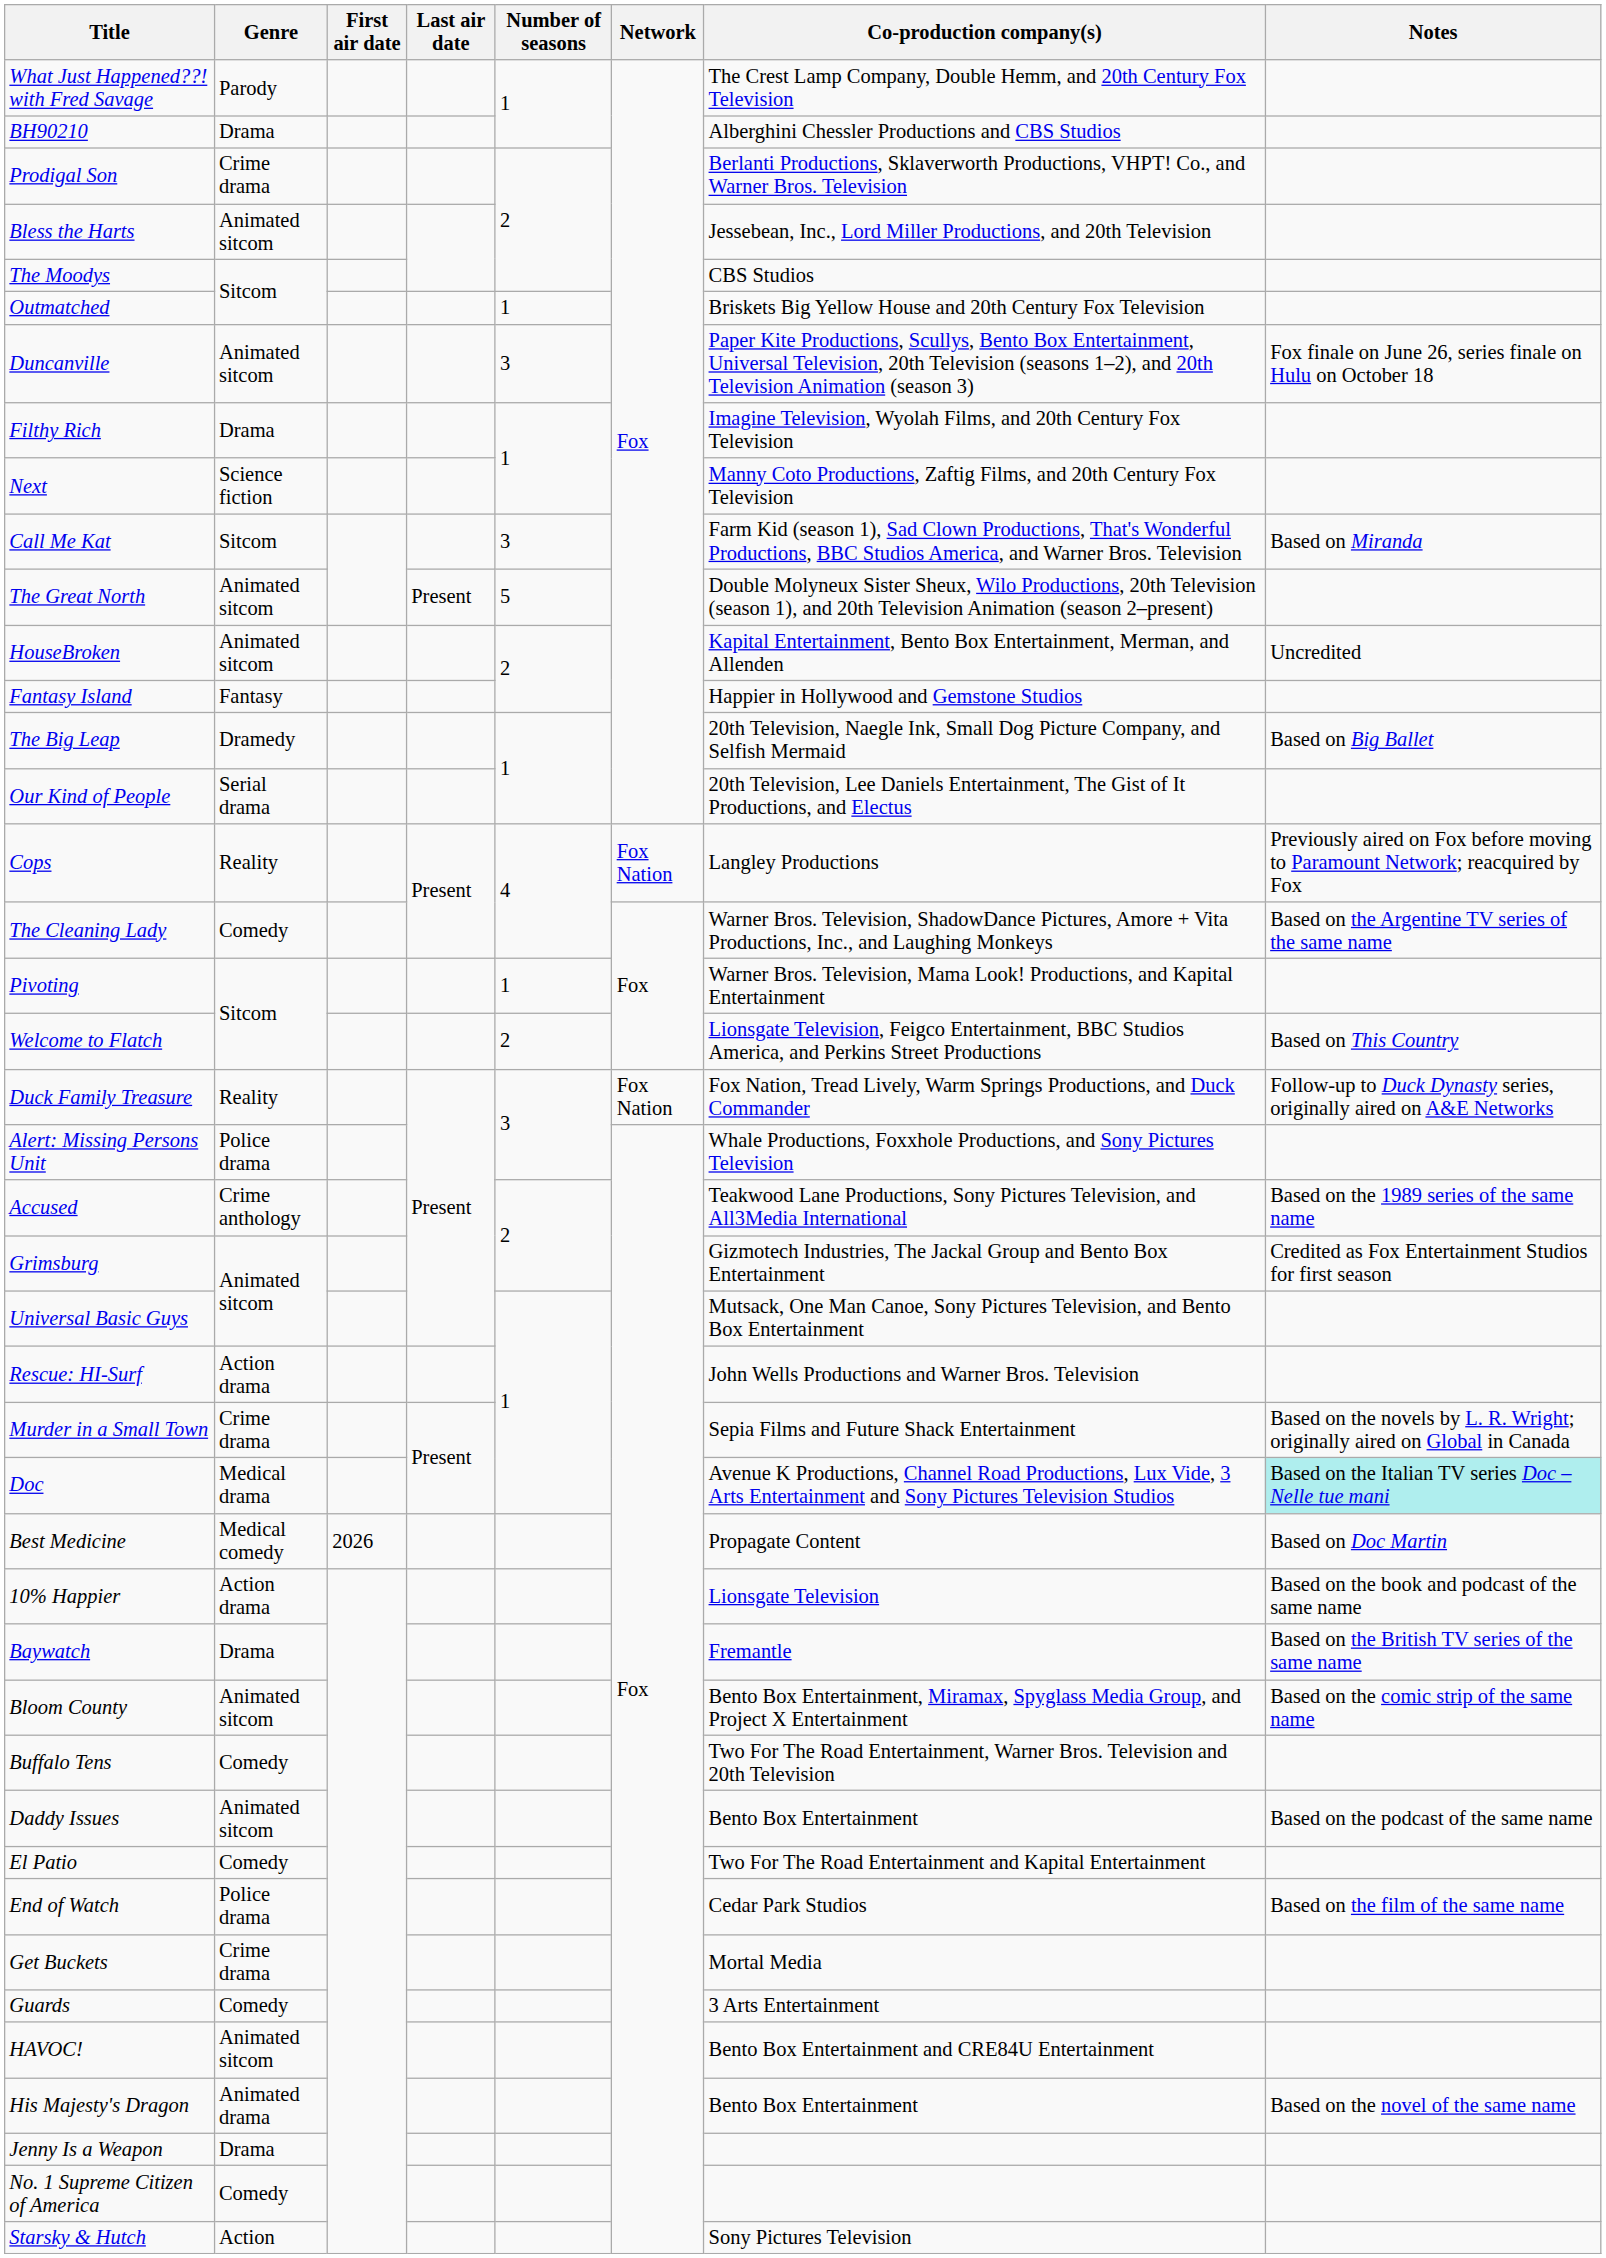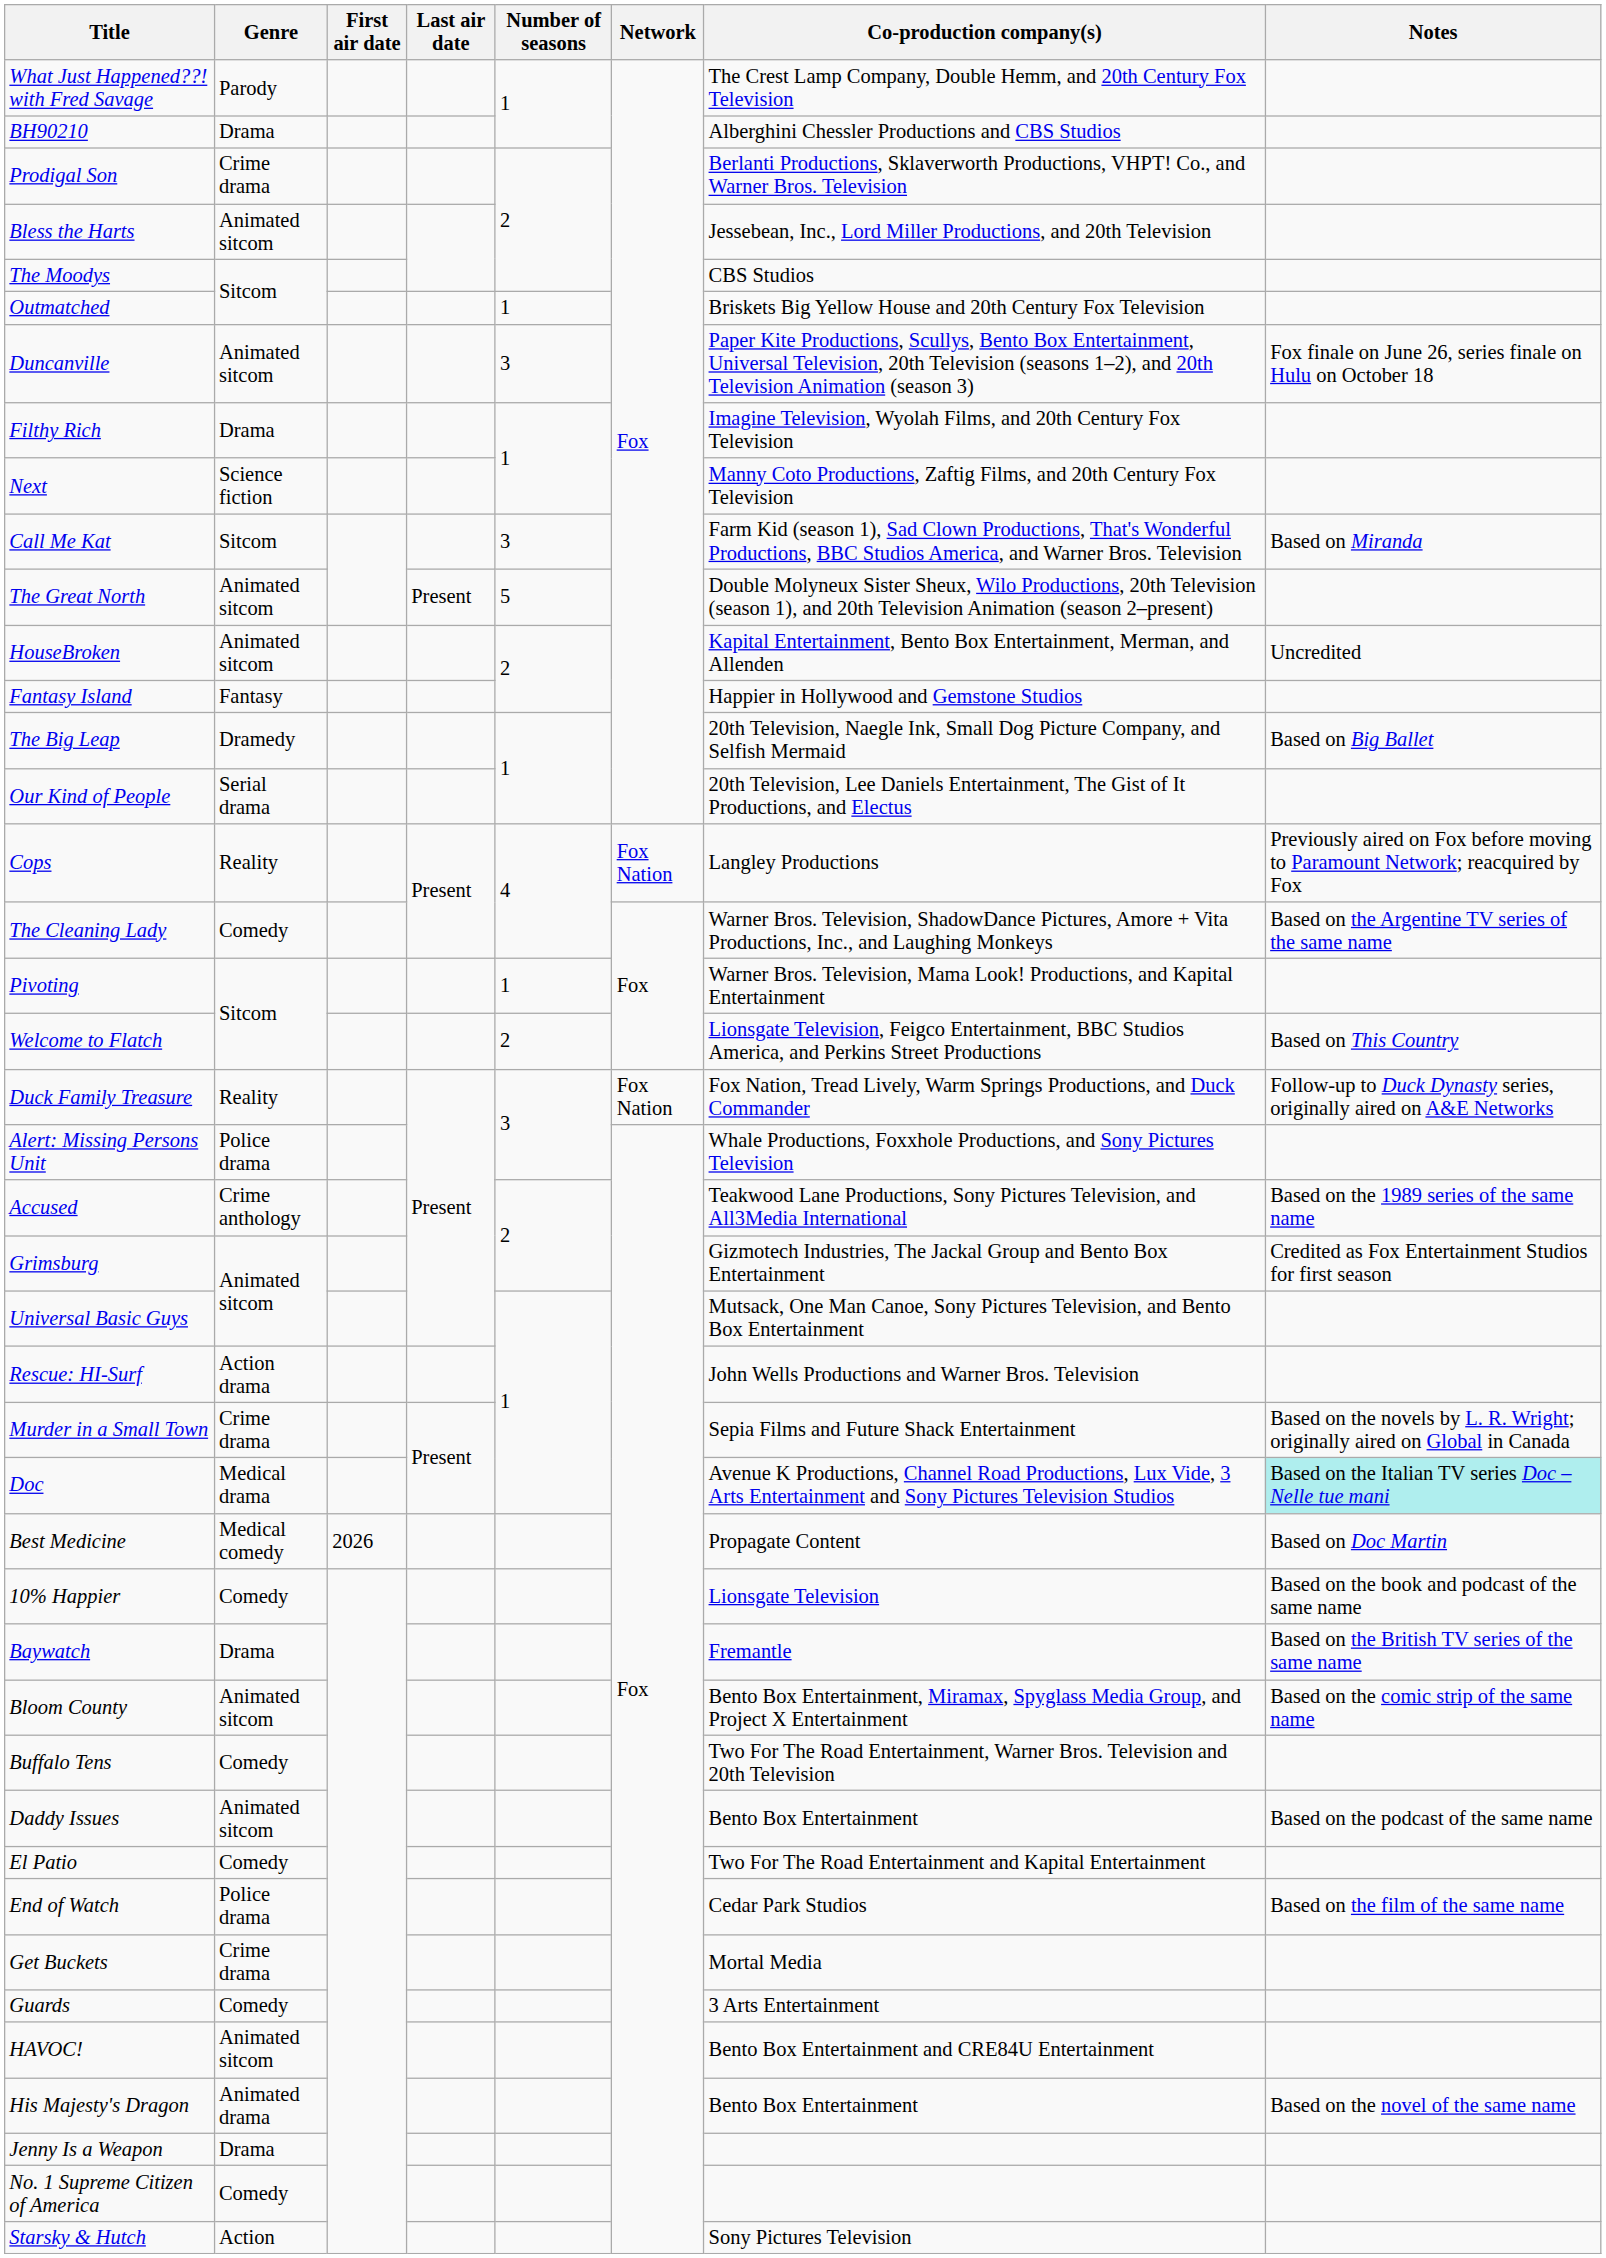10% Happier | Genre: Action drama -> Comedy
